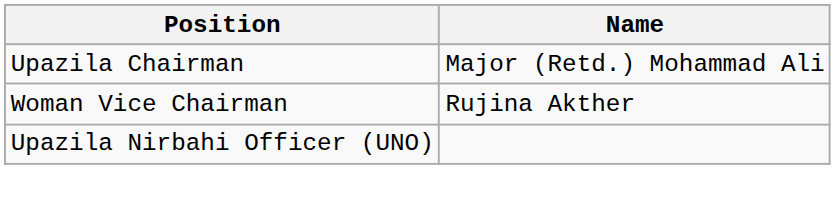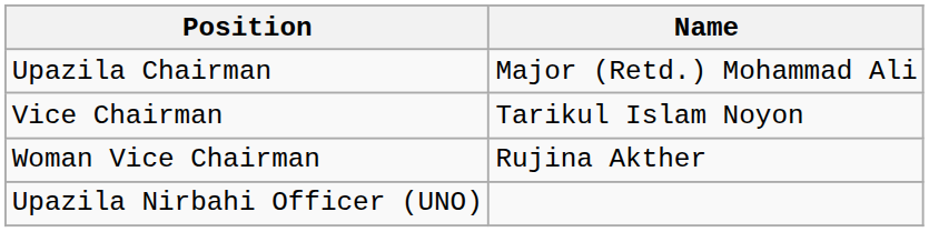+ row: Vice Chairman | Tarikul Islam Noyon
